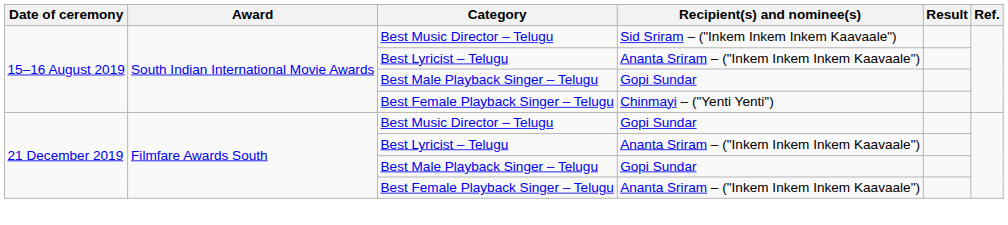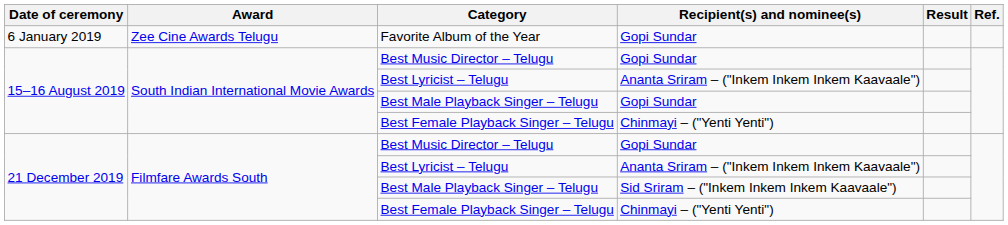+ row: 6 January 2019 | Zee Cine Awards Telugu | Favorite Album of the Year | Gopi Sundar
15–16 August 2019 / Best Music Director – Telugu | Recipient(s) and nominee(s): Sid Sriram – ("Inkem Inkem Inkem Kaavaale") -> Gopi Sundar
21 December 2019 / Best Male Playback Singer – Telugu | Recipient(s) and nominee(s): Gopi Sundar -> Sid Sriram – ("Inkem Inkem Inkem Kaavaale")
21 December 2019 / Best Female Playback Singer – Telugu | Recipient(s) and nominee(s): Ananta Sriram – ("Inkem Inkem Inkem Kaavaale") -> Chinmayi – ("Yenti Yenti")
